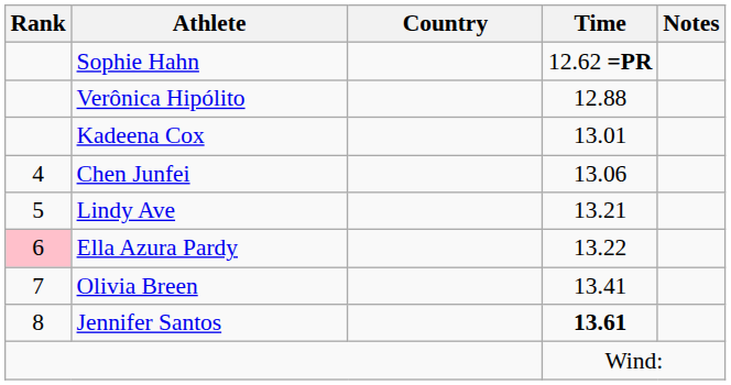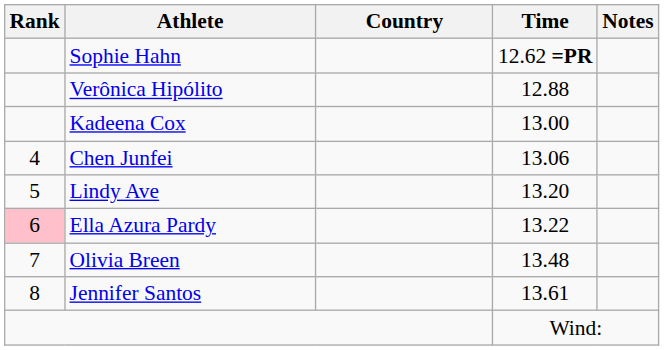Kadeena Cox | Time: 13.01 -> 13.00
Lindy Ave | Time: 13.21 -> 13.20
Olivia Breen | Time: 13.41 -> 13.48
Jennifer Santos | Time: bold -> normal
